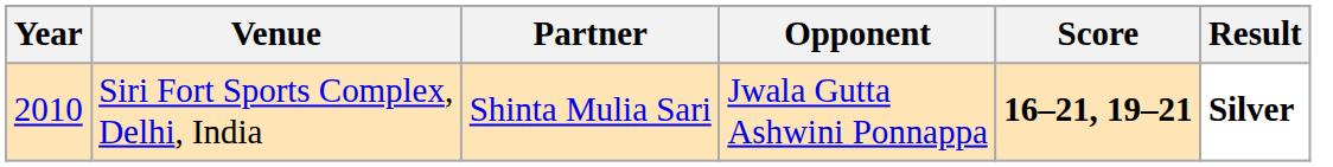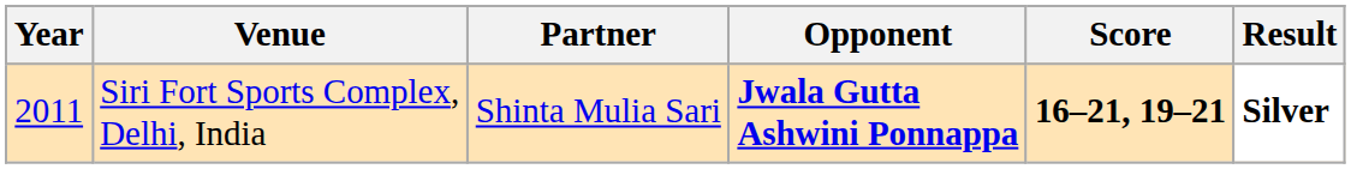Siri Fort Sports Complex, Delhi, India | Year: 2010 -> 2011
Siri Fort Sports Complex, Delhi, India | Opponent: normal -> bold
